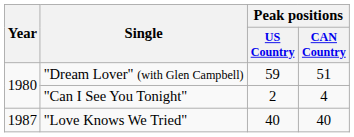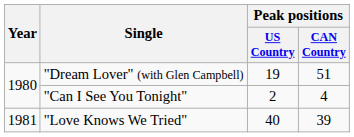"Dream Lover" (with Glen Campbell) | Peak positions / US Country: 59 -> 19
"Love Knows We Tried" | Year: 1987 -> 1981
"Love Knows We Tried" | Peak positions / CAN Country: 40 -> 39
